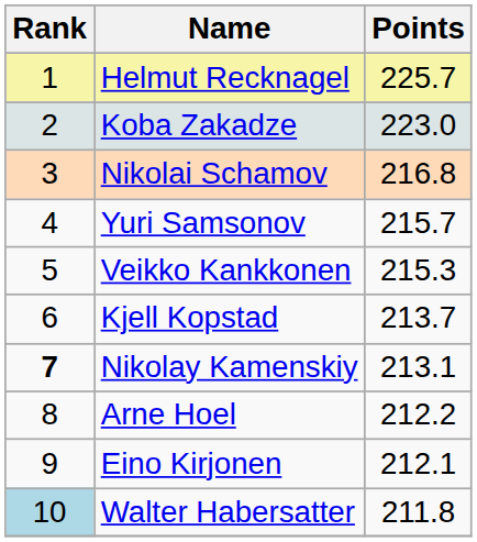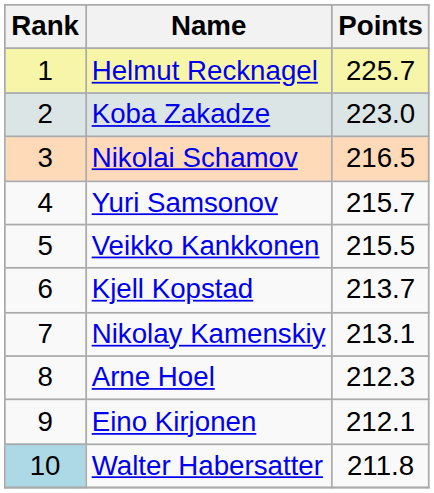Nikolai Schamov | Points: 216.8 -> 216.5
Veikko Kankkonen | Points: 215.3 -> 215.5
Nikolay Kamenskiy | Rank: bold -> normal
Arne Hoel | Points: 212.2 -> 212.3
